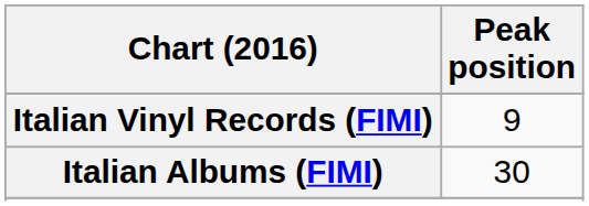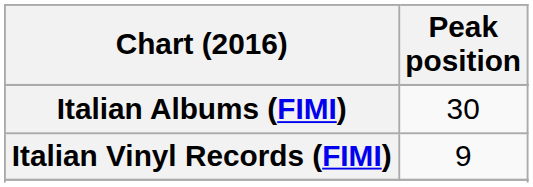rows swapped: Italian Albums (FIMI) <-> Italian Vinyl Records (FIMI)
